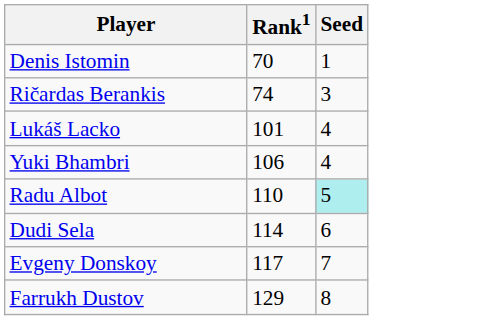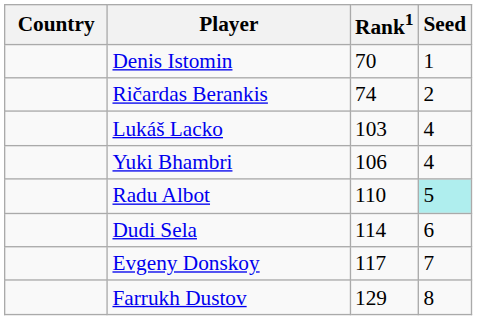+ column: Country
Ričardas Berankis | Seed: 3 -> 2
Lukáš Lacko | Rank1: 101 -> 103
